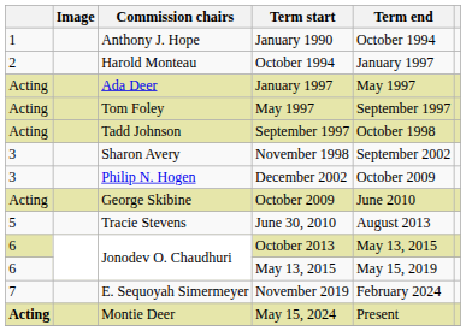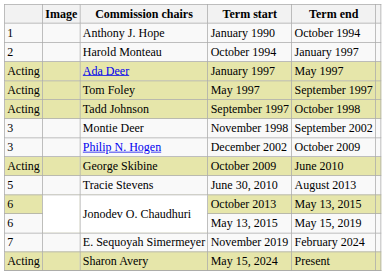November 1998 | Commission chairs: Sharon Avery -> Montie Deer
May 15, 2024 | column 1: bold -> normal
May 15, 2024 | Commission chairs: Montie Deer -> Sharon Avery
